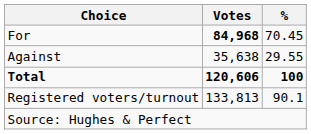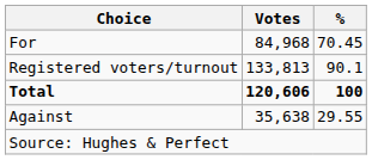For | Votes: bold -> normal
rows swapped: Against <-> Registered voters/turnout
